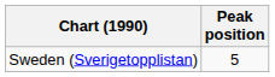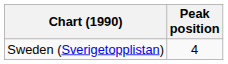Sweden (Sverigetopplistan) | Peak position: 5 -> 4
